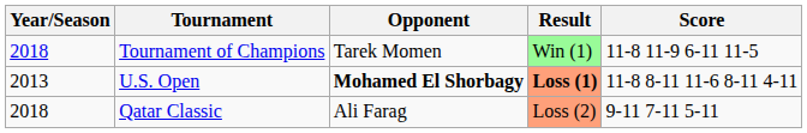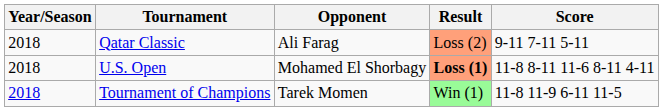rows swapped: Tournament of Champions <-> Qatar Classic
U.S. Open | Year/Season: 2013 -> 2018
U.S. Open | Opponent: bold -> normal
